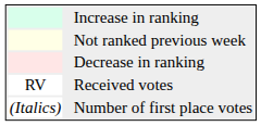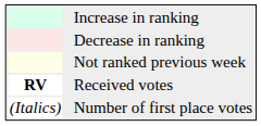rows swapped: Decrease in ranking <-> Not ranked previous week
Received votes | column 1: normal -> bold
